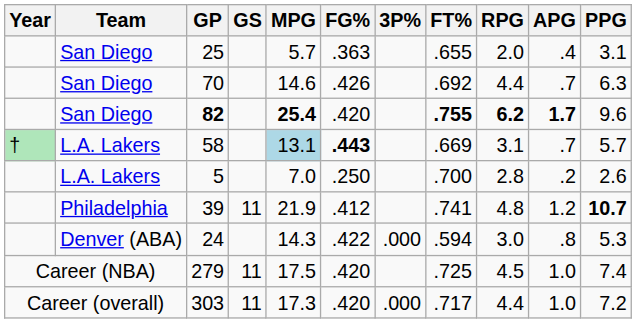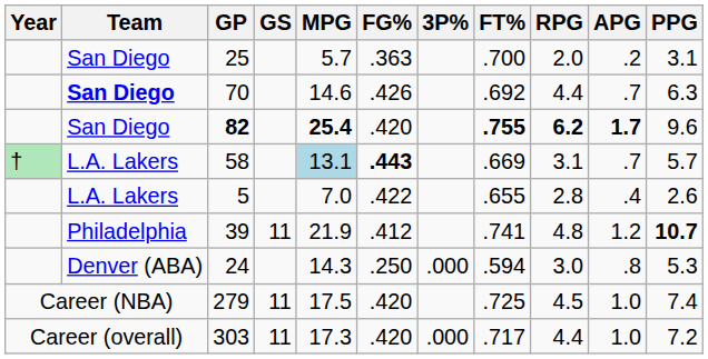25 | FT%: .655 -> .700
25 | APG: .4 -> .2
70 | Team: normal -> bold
5 | FG%: .250 -> .422
5 | FT%: .700 -> .655
5 | APG: .2 -> .4
24 | FG%: .422 -> .250
